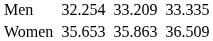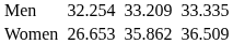Women | column 3: 35.653 -> 26.653
Women | column 5: 35.863 -> 35.862
